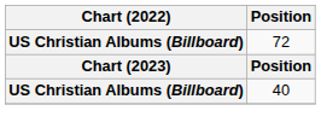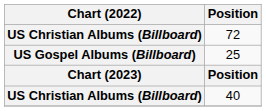+ row: US Gospel Albums (Billboard) | 25
